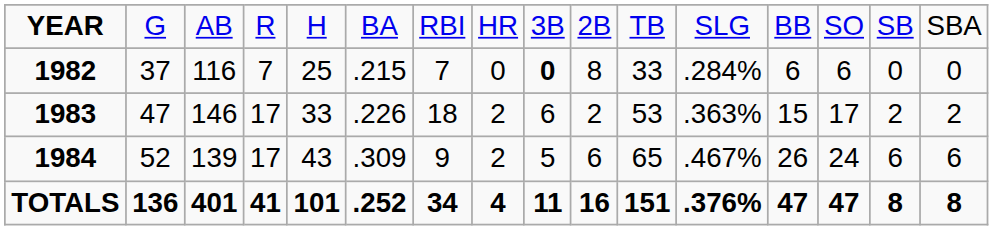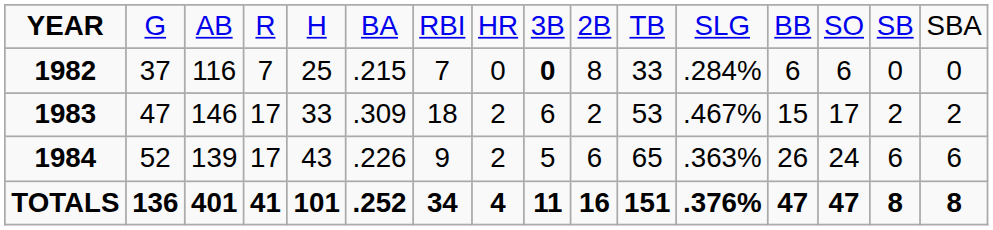1983 | column 6: .226 -> .309
1983 | column 12: .363% -> .467%
1984 | column 6: .309 -> .226
1984 | column 12: .467% -> .363%
